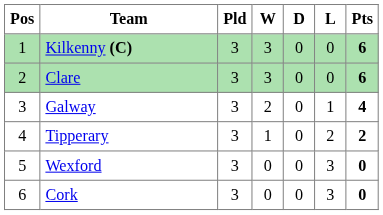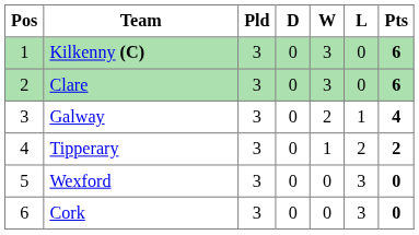columns swapped: W <-> D
